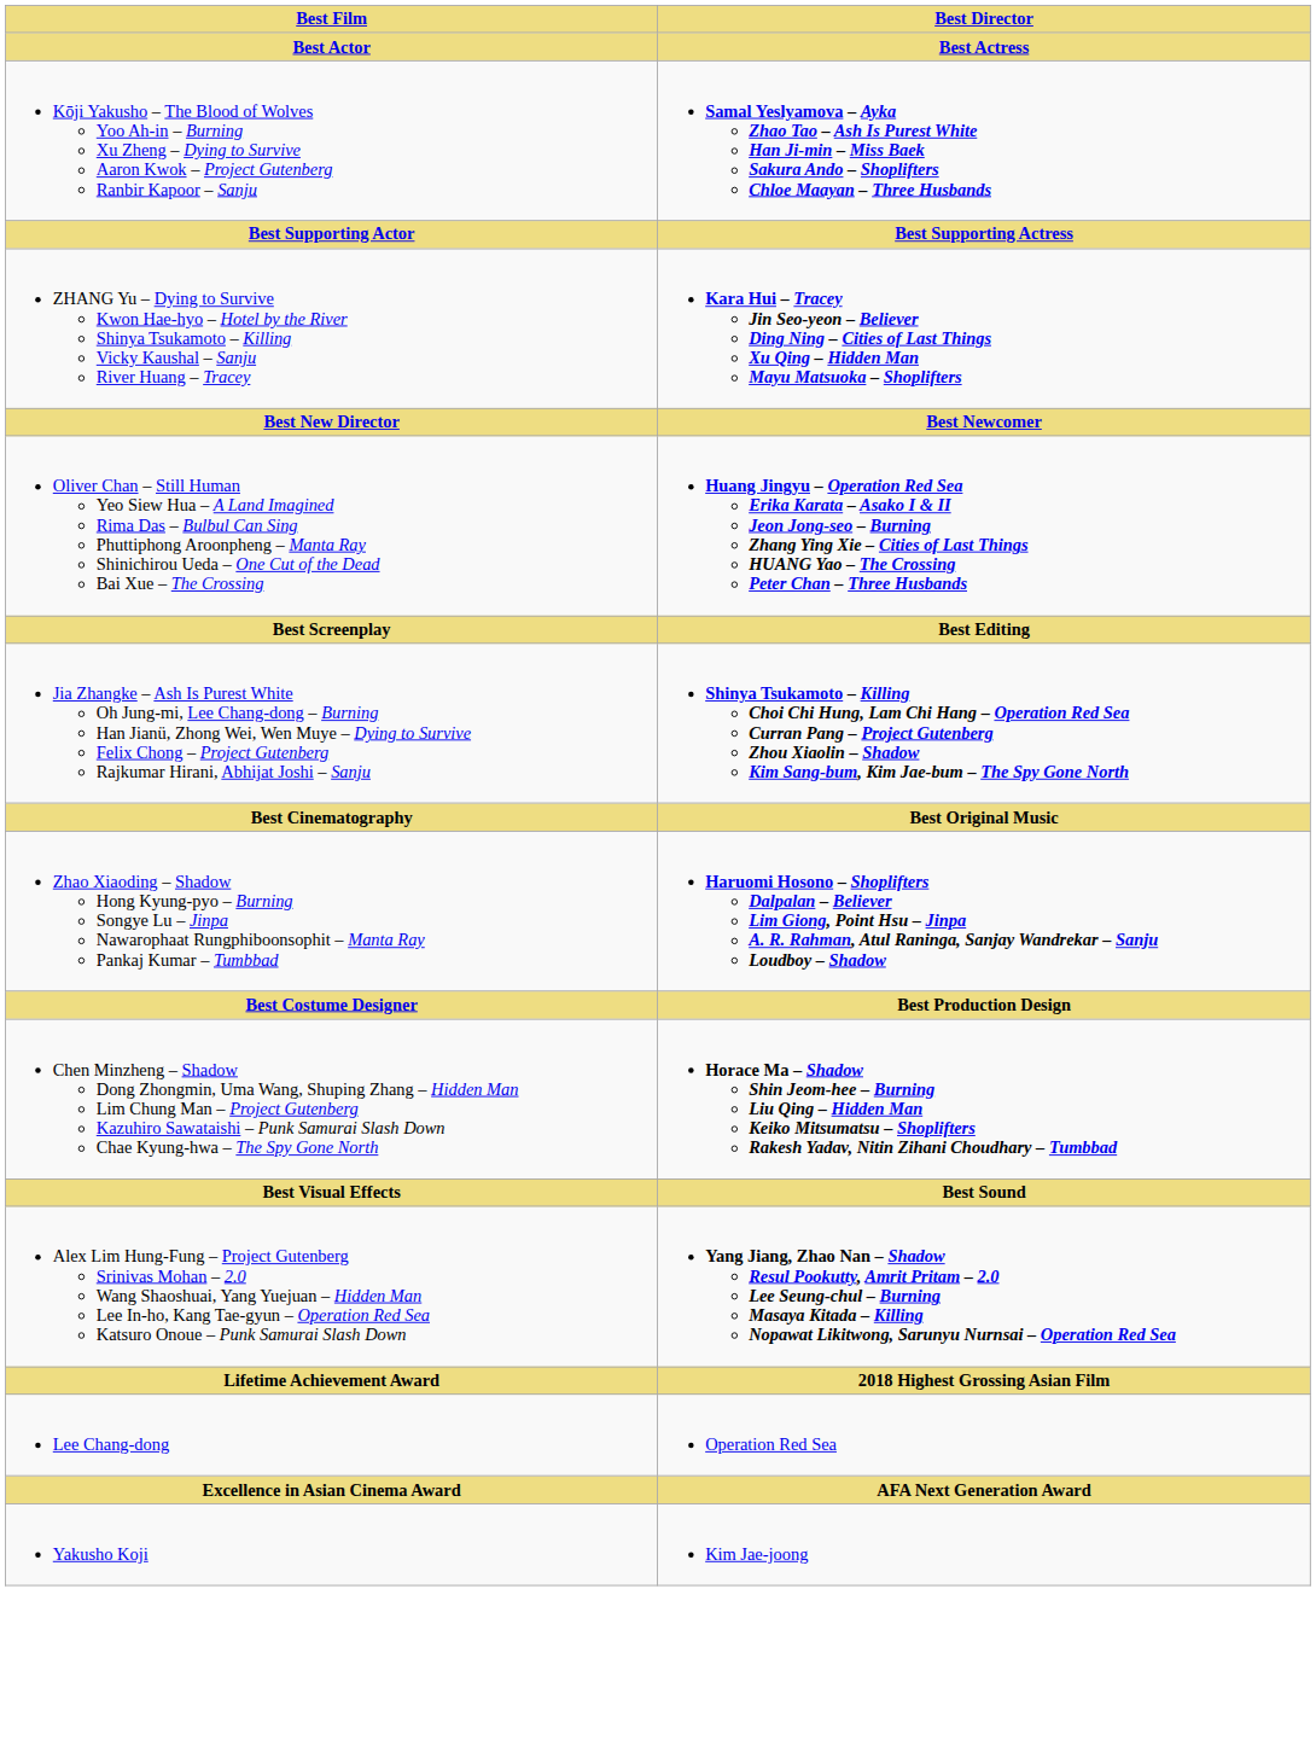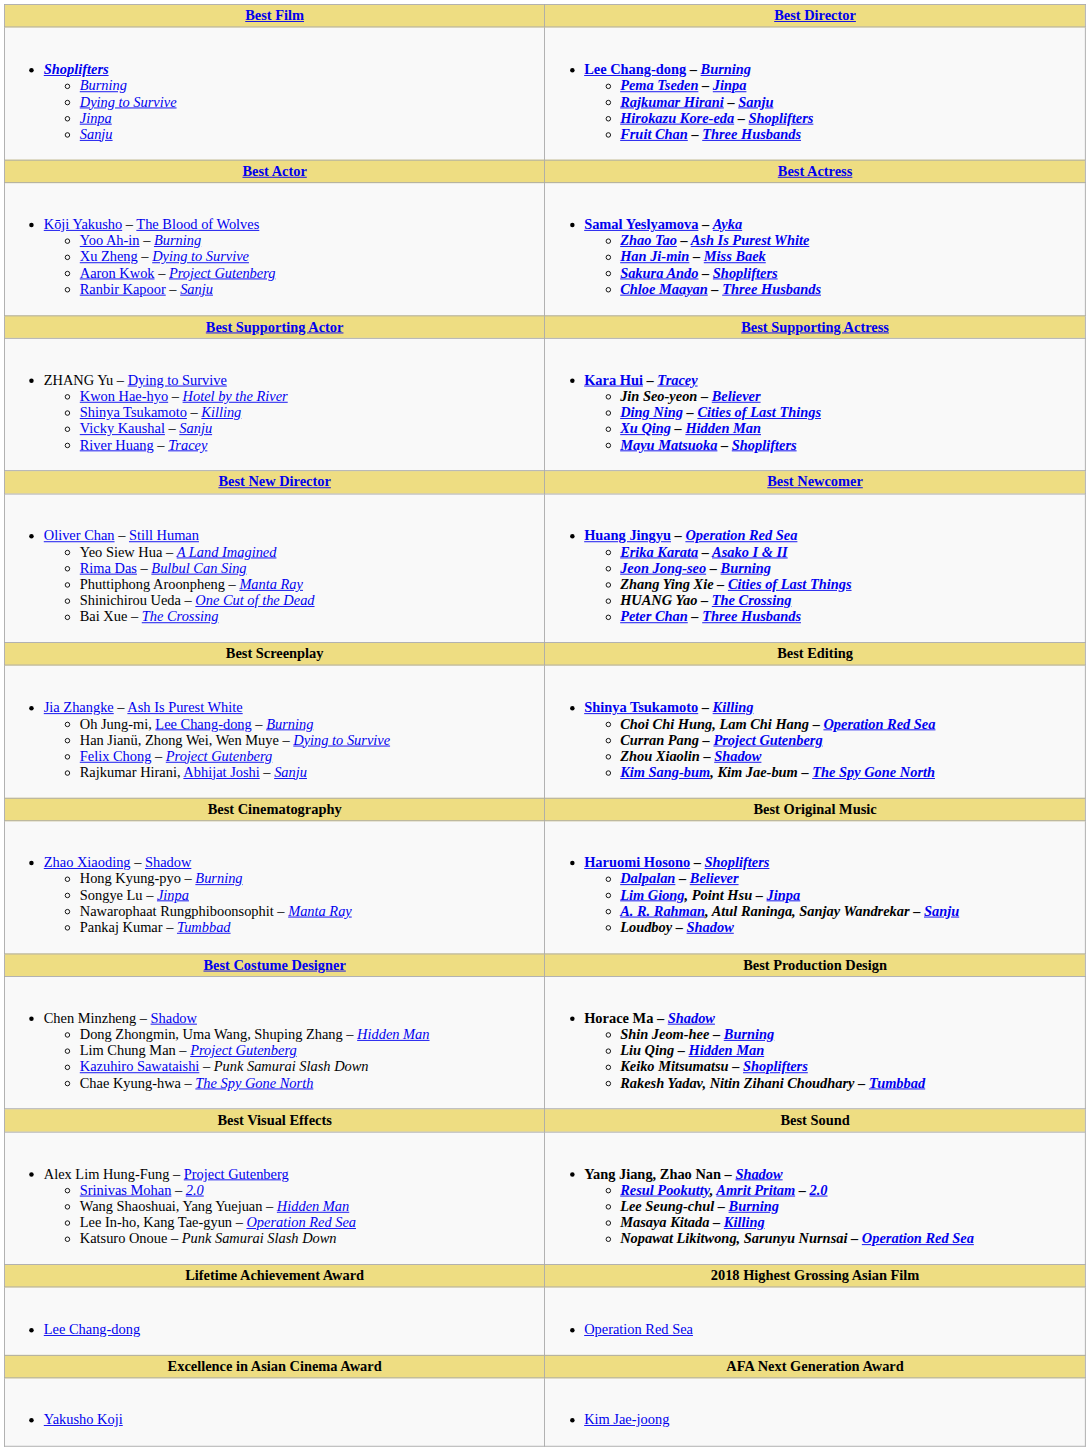+ row: Shoplifters Burning Dying to Survive Jinpa Sanju | Lee Chang-dong – Burning Pema Tseden – Jinpa Rajkumar Hirani – Sanju Hirokazu Kore-eda – Shoplifters Fruit Chan – Three Husbands
